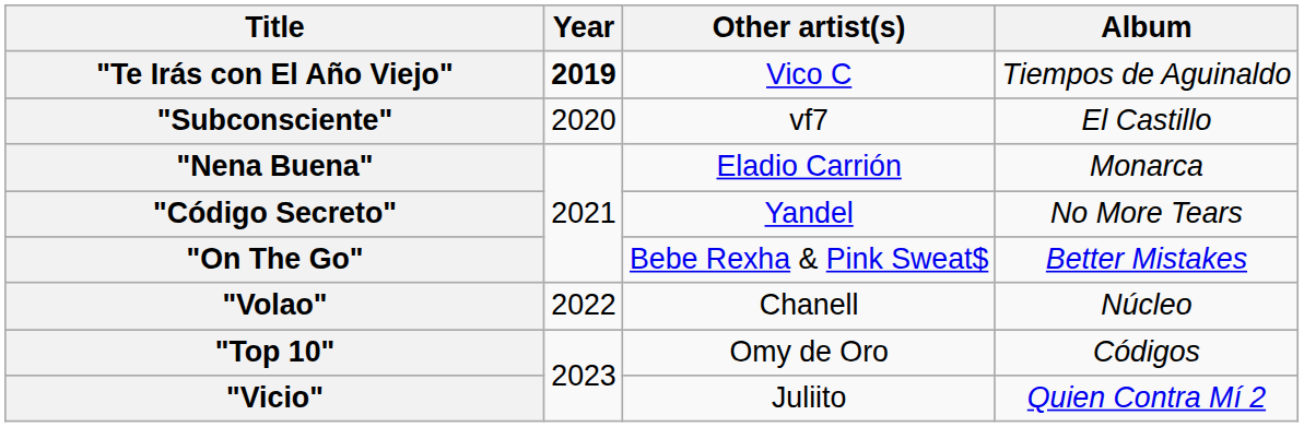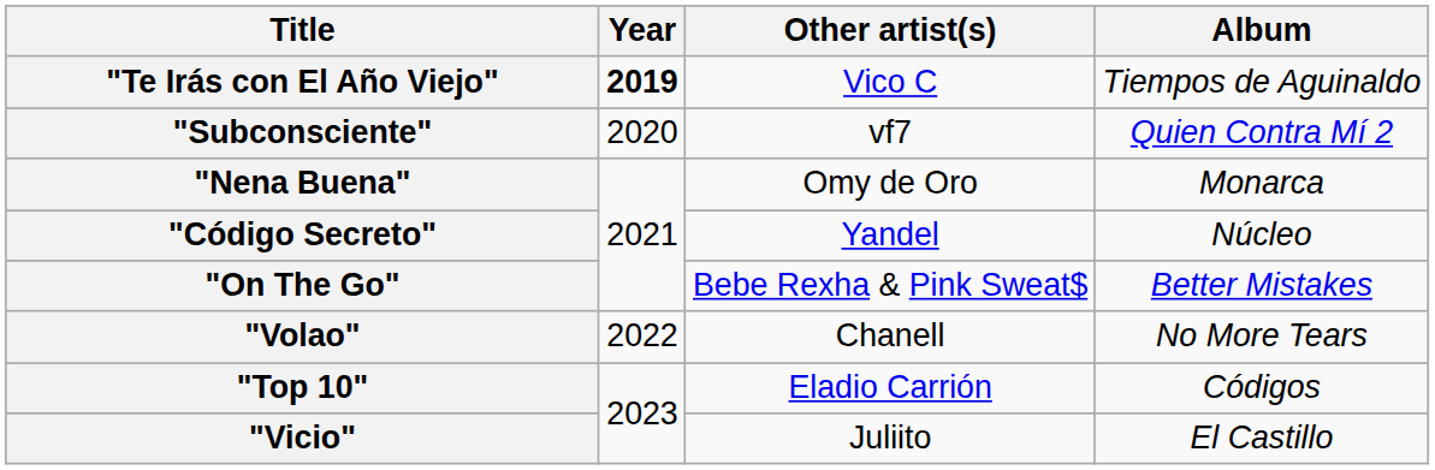"Subconsciente" | Album: El Castillo -> Quien Contra Mí 2
"Nena Buena" | Other artist(s): Eladio Carrión -> Omy de Oro
"Código Secreto" | Album: No More Tears -> Núcleo
"Volao" | Album: Núcleo -> No More Tears
"Top 10" | Other artist(s): Omy de Oro -> Eladio Carrión
"Vicio" | Album: Quien Contra Mí 2 -> El Castillo
